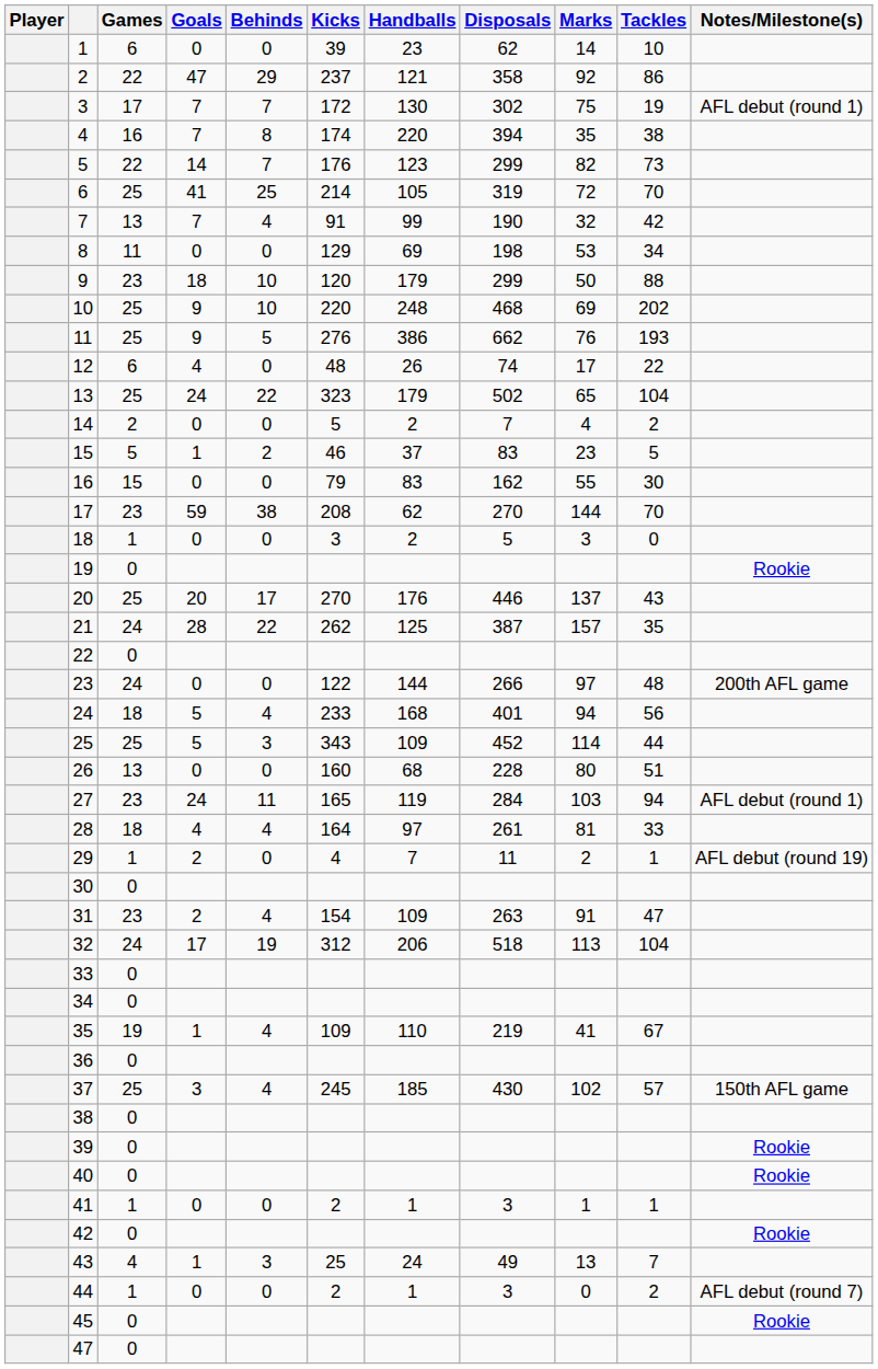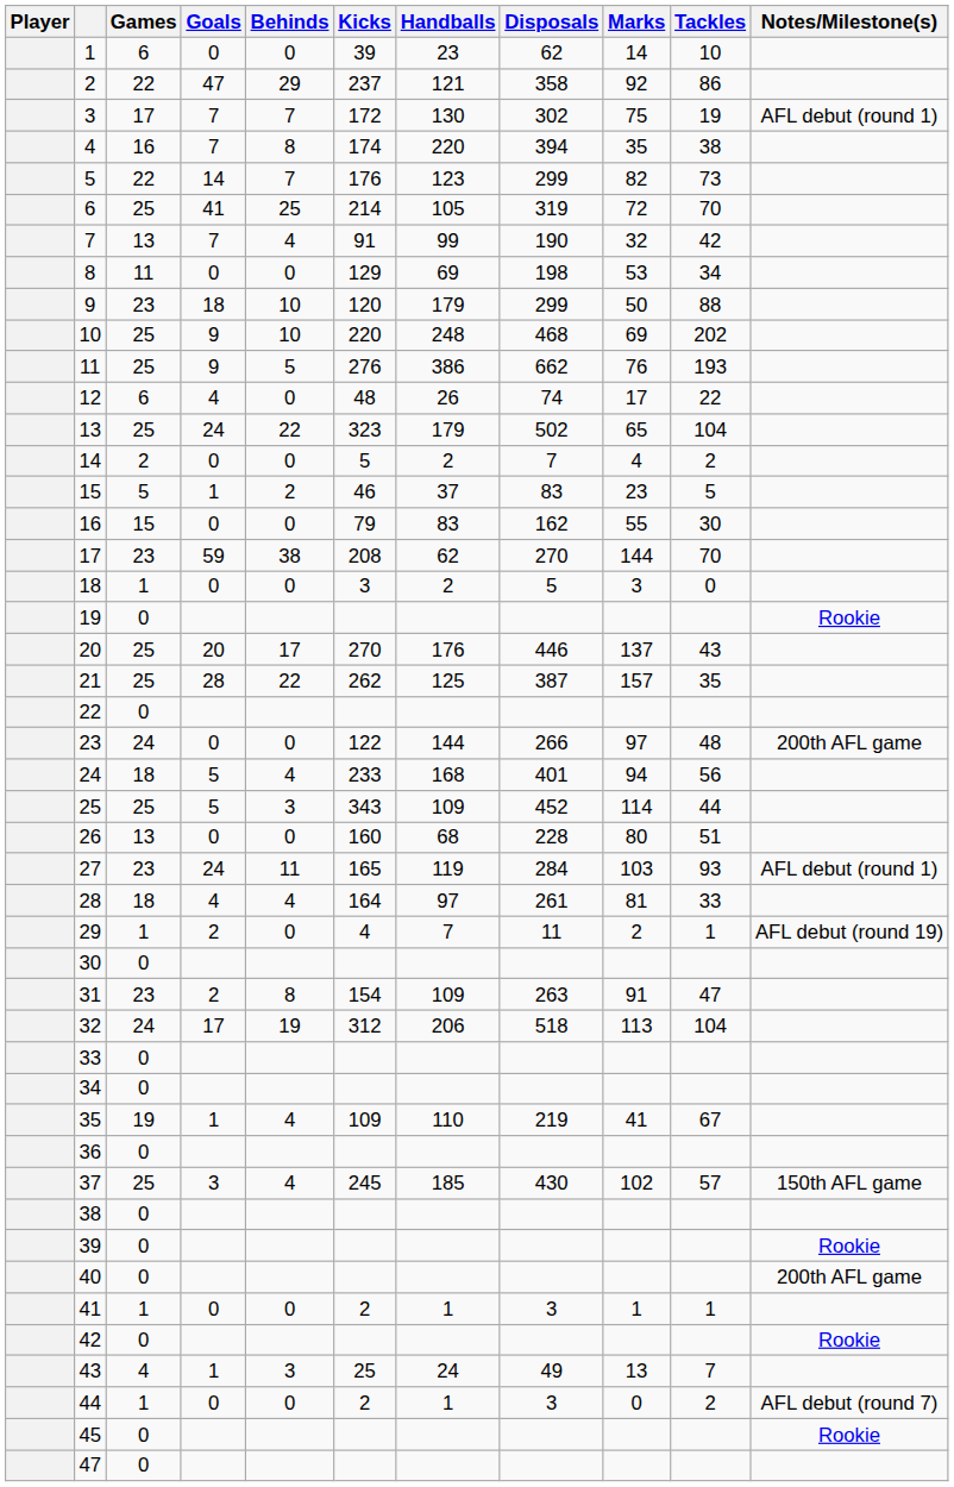21 | Games: 24 -> 25
27 | Tackles: 94 -> 93
31 | Behinds: 4 -> 8
40 | Notes/Milestone(s): Rookie -> 200th AFL game
